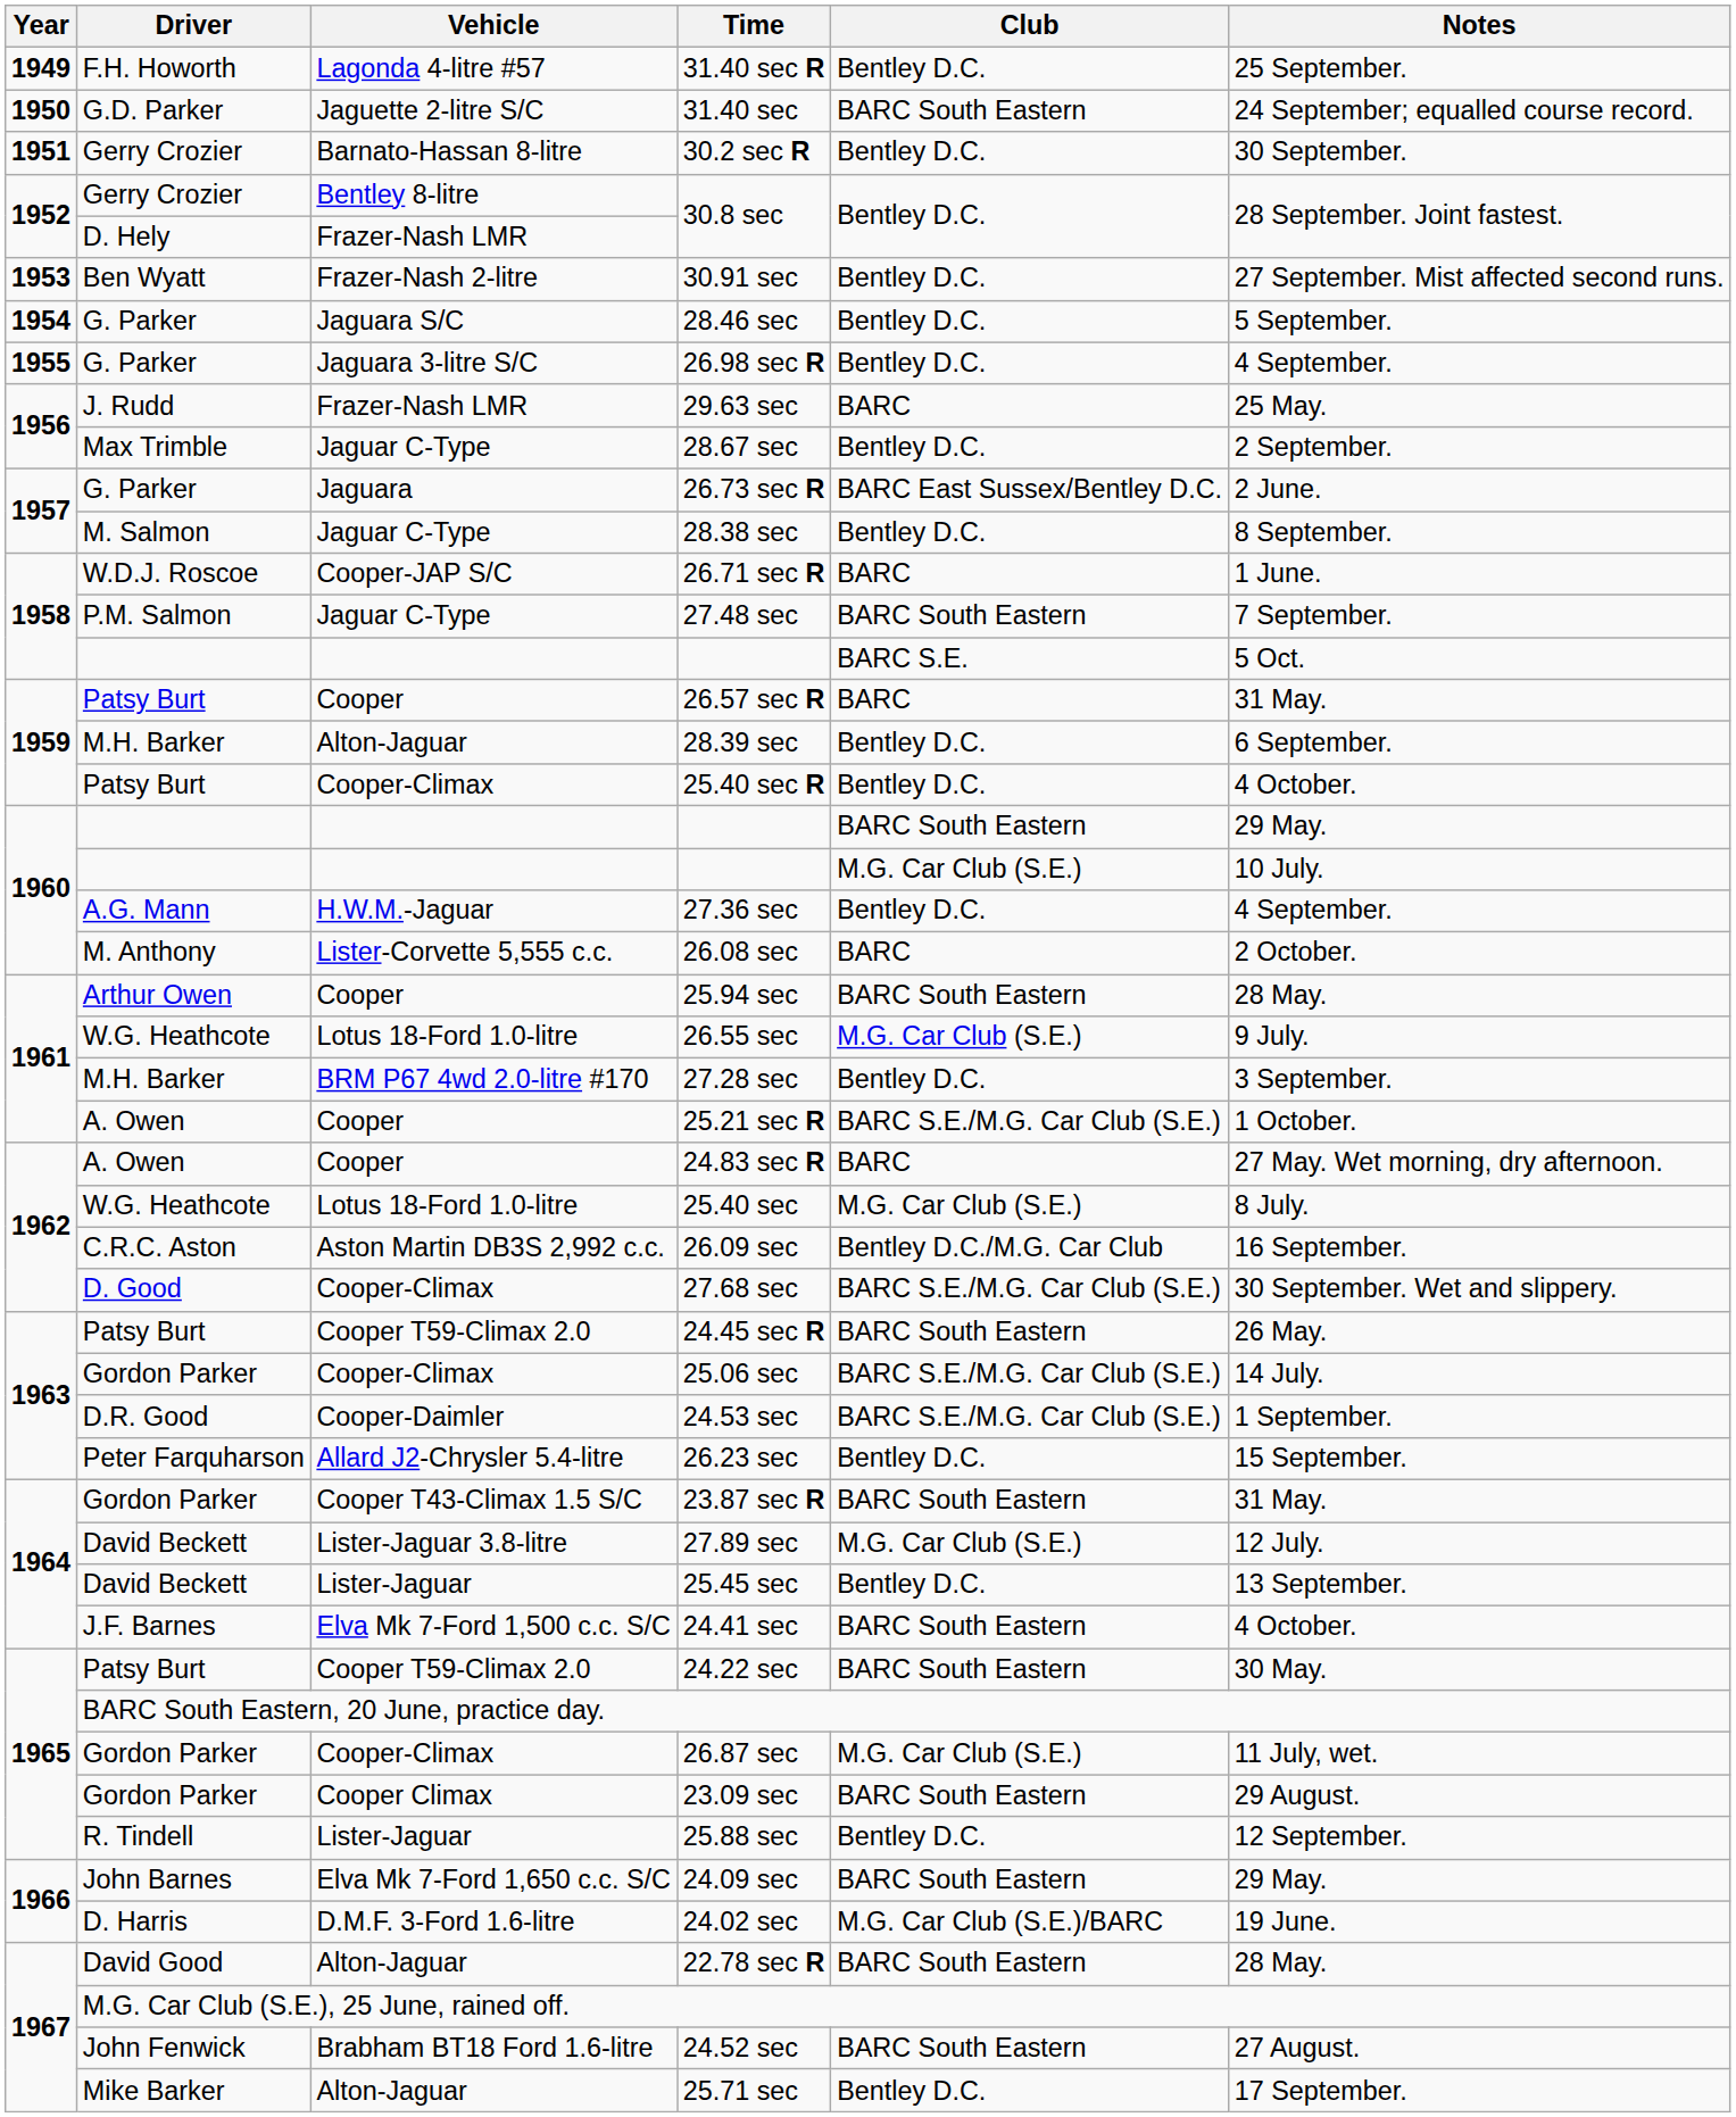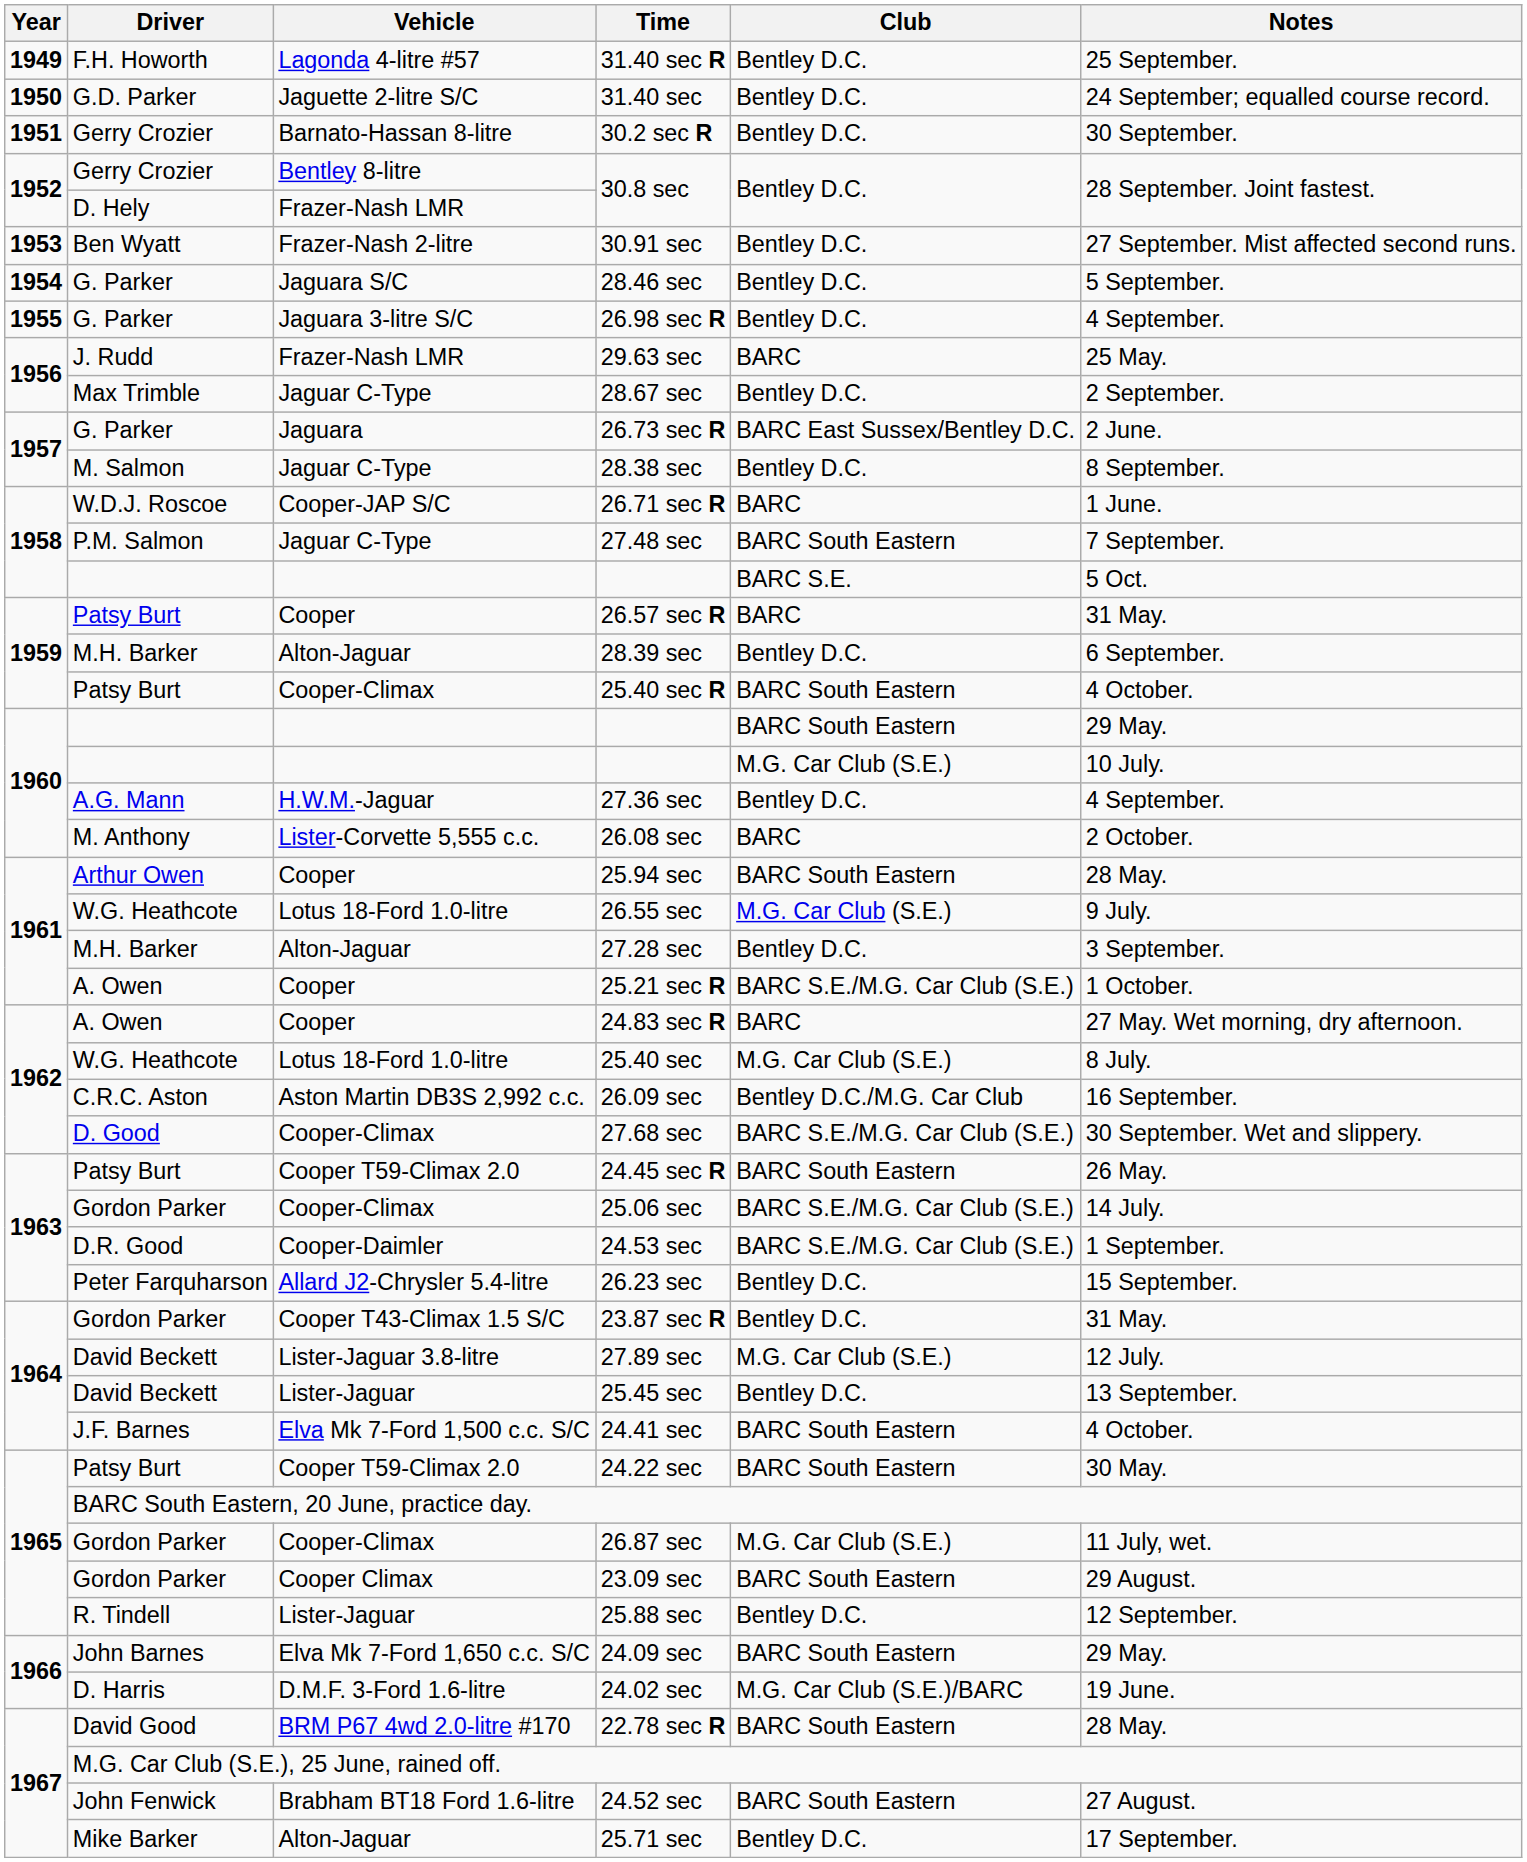31.40 sec | Club: BARC South Eastern -> Bentley D.C.
25.40 sec R | Club: Bentley D.C. -> BARC South Eastern
27.28 sec | Vehicle: BRM P67 4wd 2.0-litre #170 -> Alton-Jaguar
23.87 sec R | Club: BARC South Eastern -> Bentley D.C.
22.78 sec R | Vehicle: Alton-Jaguar -> BRM P67 4wd 2.0-litre #170
